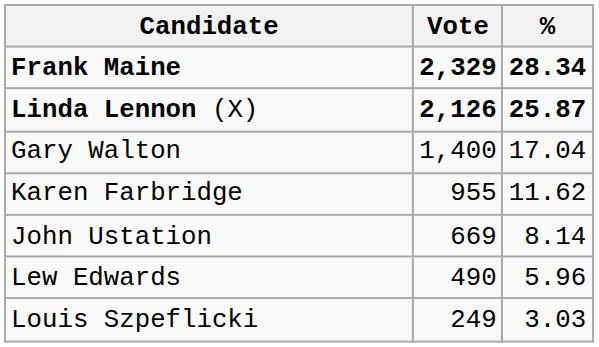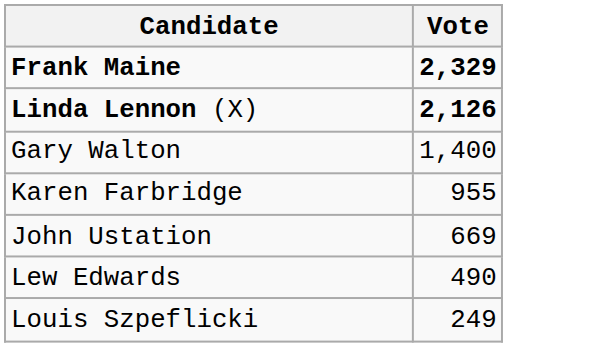- column: % | 28.34 | 25.87 | 17.04 | 11.62 | 8.14 | 5.96 | 3.03
